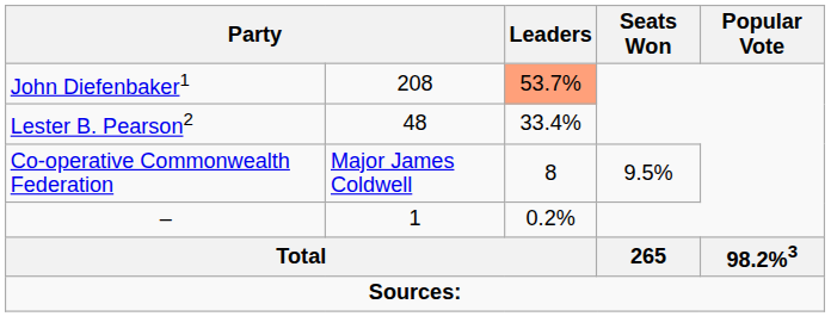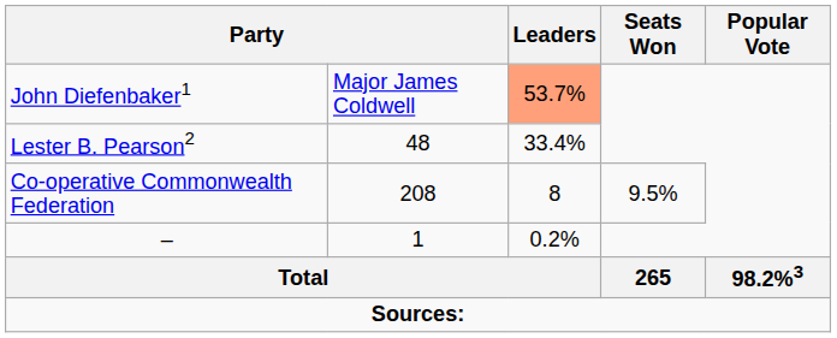John Diefenbaker1 | column 2: 208 -> Major James Coldwell
Co-operative Commonwealth Federation | column 2: Major James Coldwell -> 208
